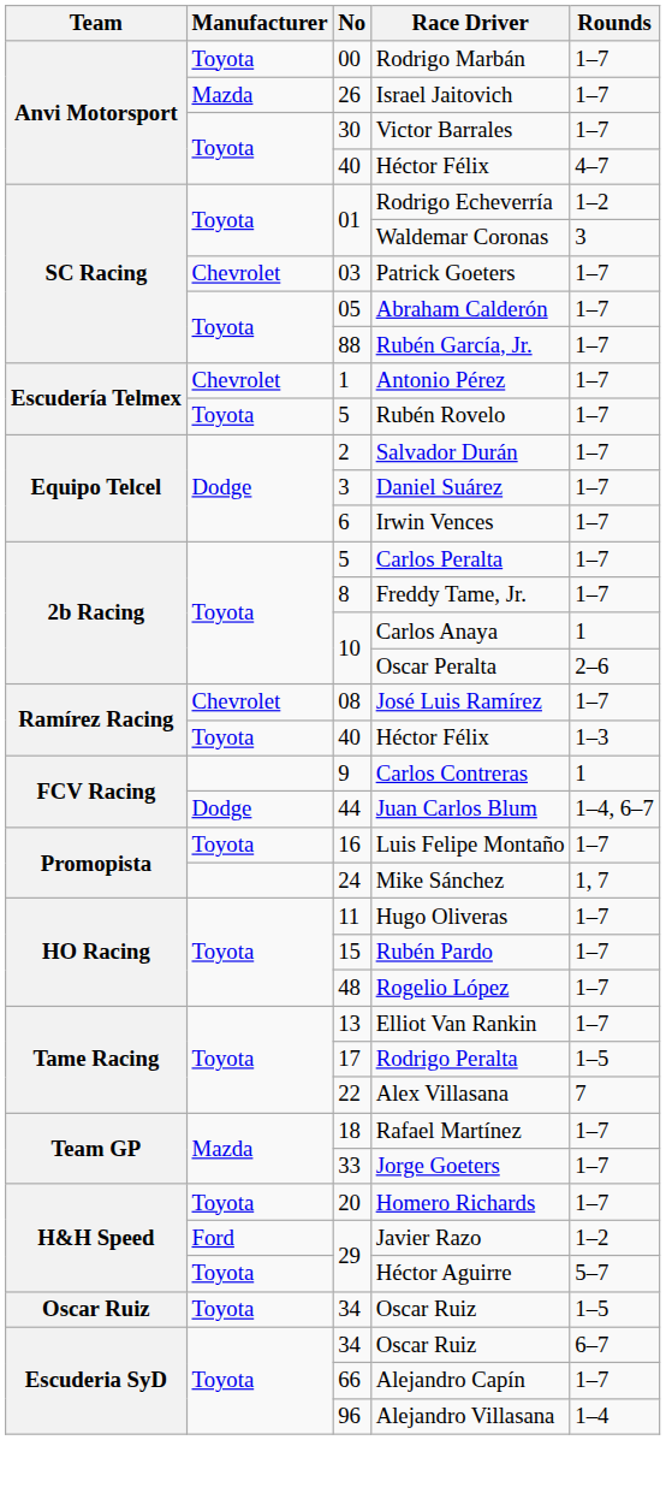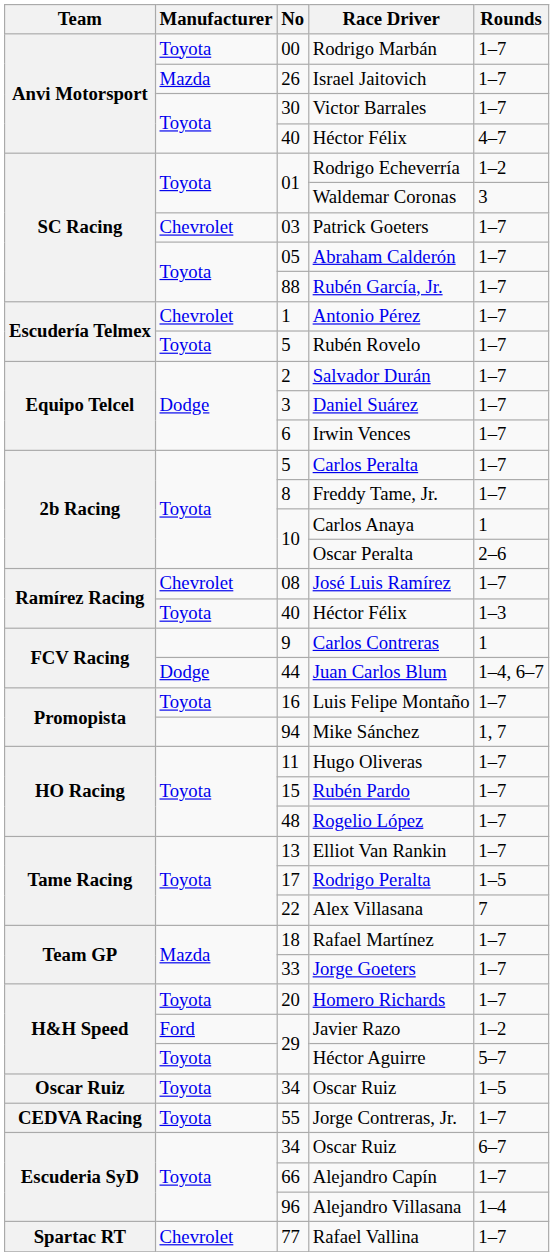Mike Sánchez | No: 24 -> 94
+ row: CEDVA Racing | Toyota | 55 | Jorge Contreras, Jr. | 1–7
+ row: Spartac RT | Chevrolet | 77 | Rafael Vallina | 1–7
